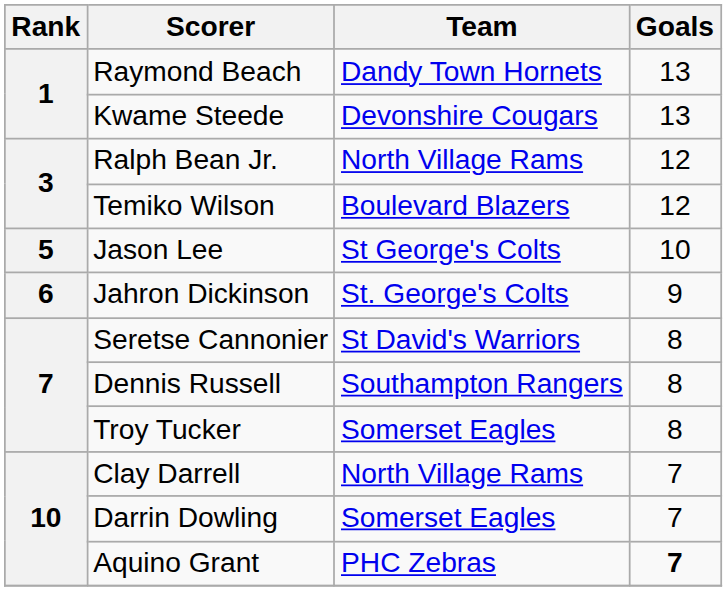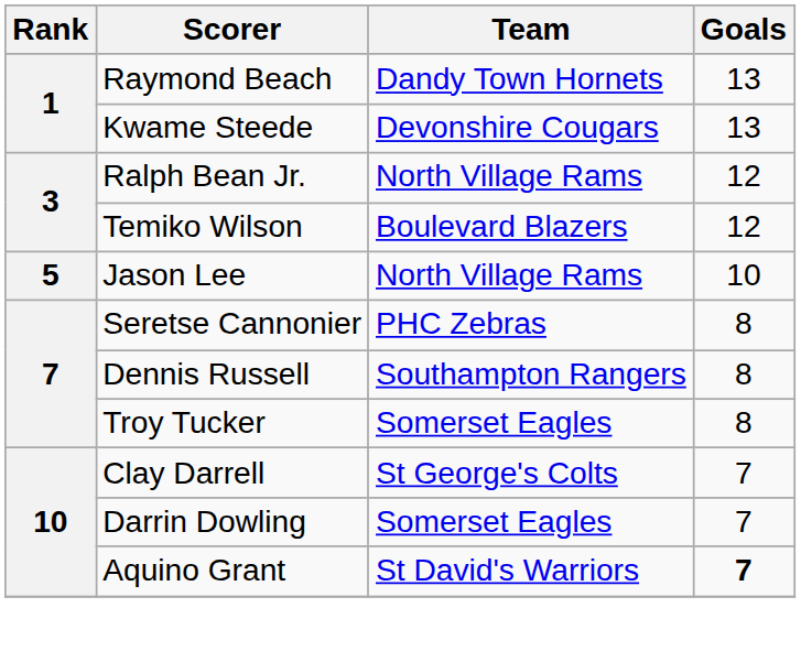Jason Lee | Team: St George's Colts -> North Village Rams
- row: 6 | Jahron Dickinson | St. George's Colts | 9
Seretse Cannonier | Team: St David's Warriors -> PHC Zebras
Clay Darrell | Team: North Village Rams -> St George's Colts
Aquino Grant | Team: PHC Zebras -> St David's Warriors
